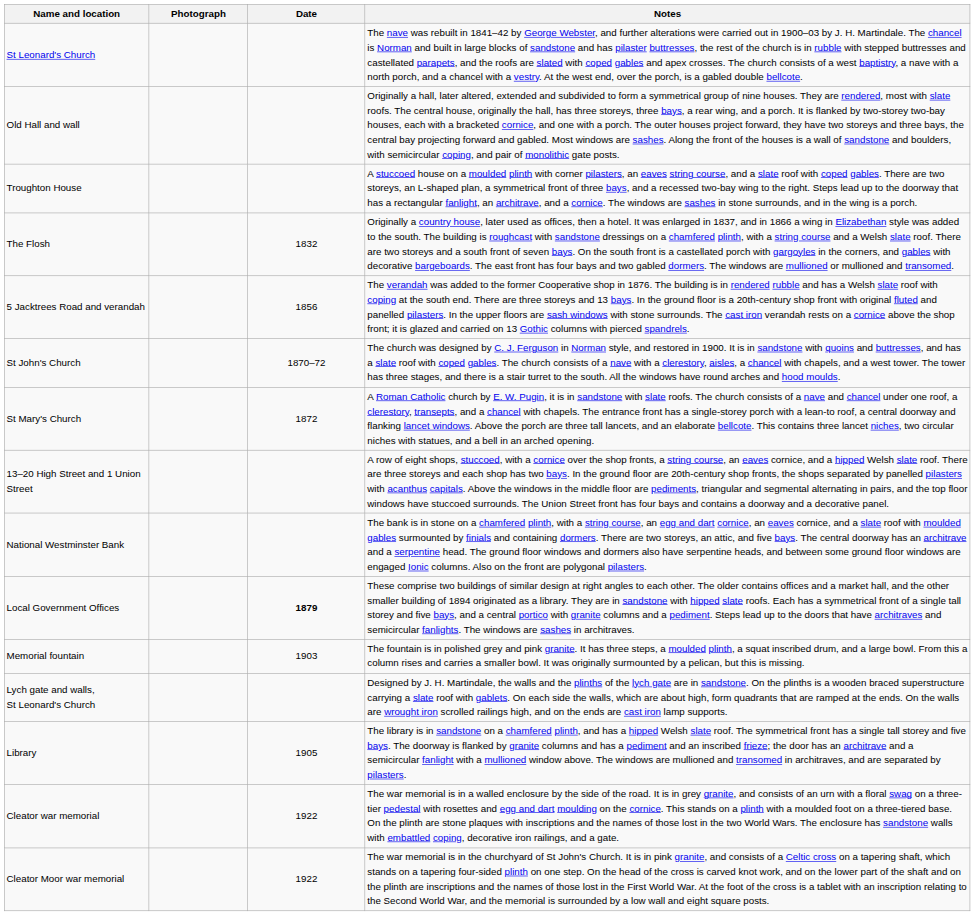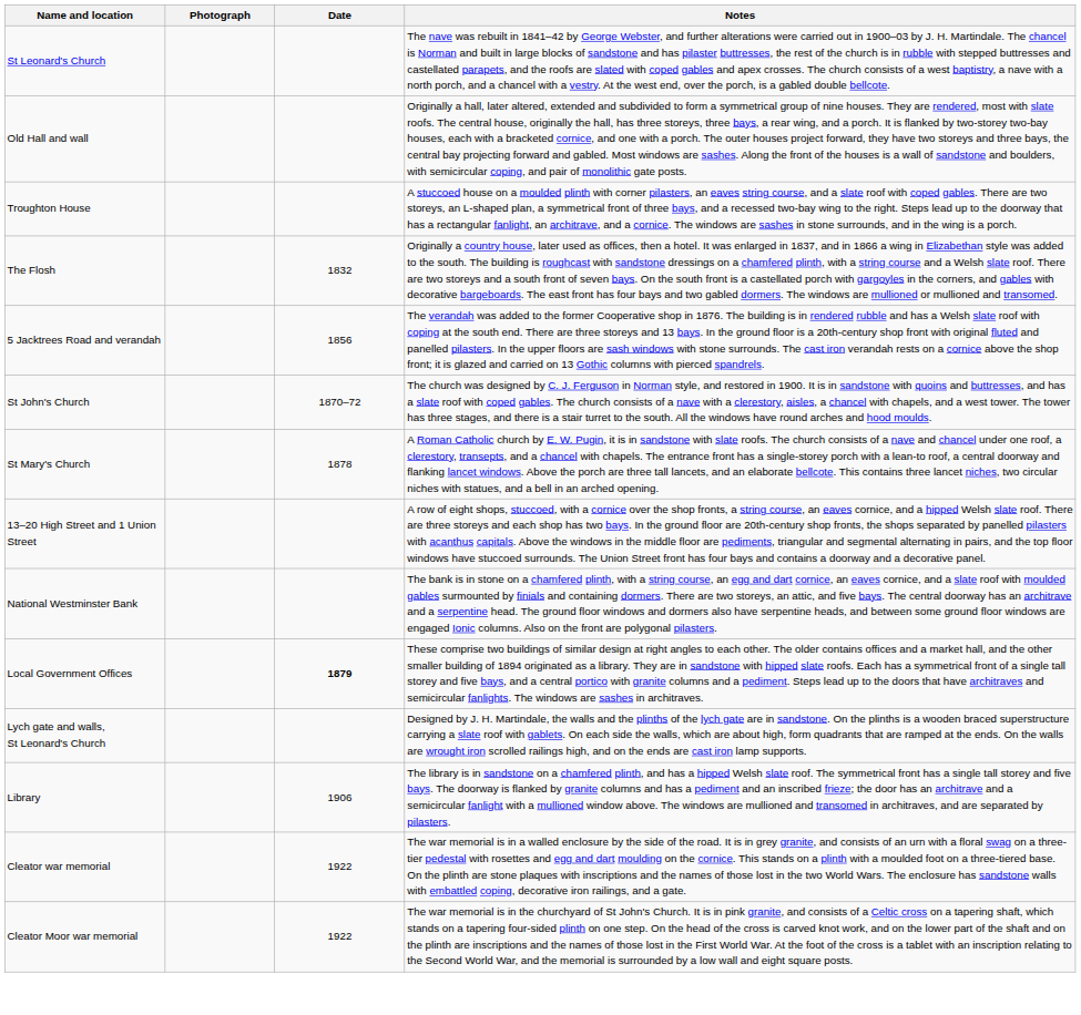St Mary's Church | Date: 1872 -> 1878
- row: Memorial fountain | 1903 | The fountain is in polished grey and pink granite. It has three steps, a moulded plinth, a squat inscribed drum, and a large bowl. From this a column rises and carries a smaller bowl. It was originally surmounted by a pelican, but this is missing.
Library | Date: 1905 -> 1906
